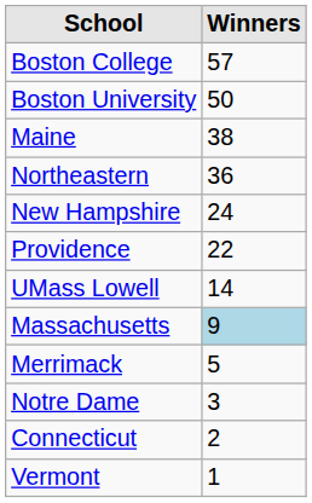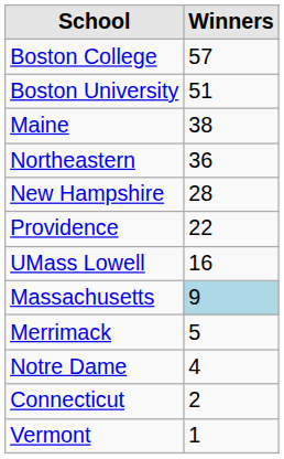Boston University | Winners: 50 -> 51
New Hampshire | Winners: 24 -> 28
UMass Lowell | Winners: 14 -> 16
Notre Dame | Winners: 3 -> 4
